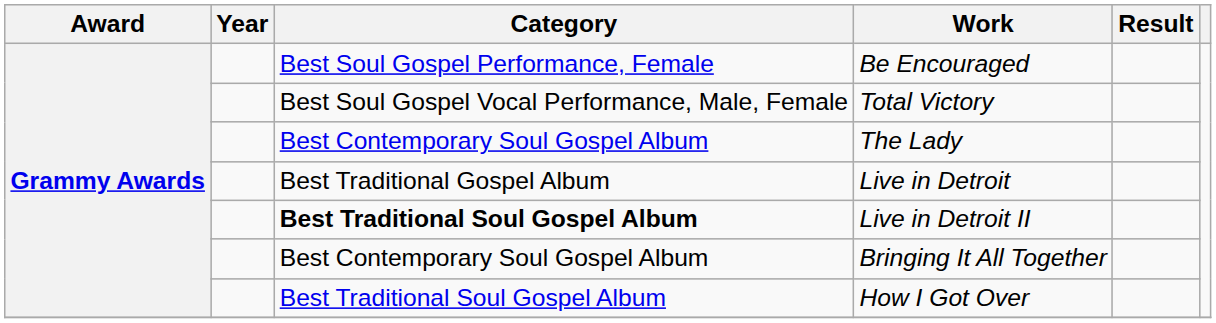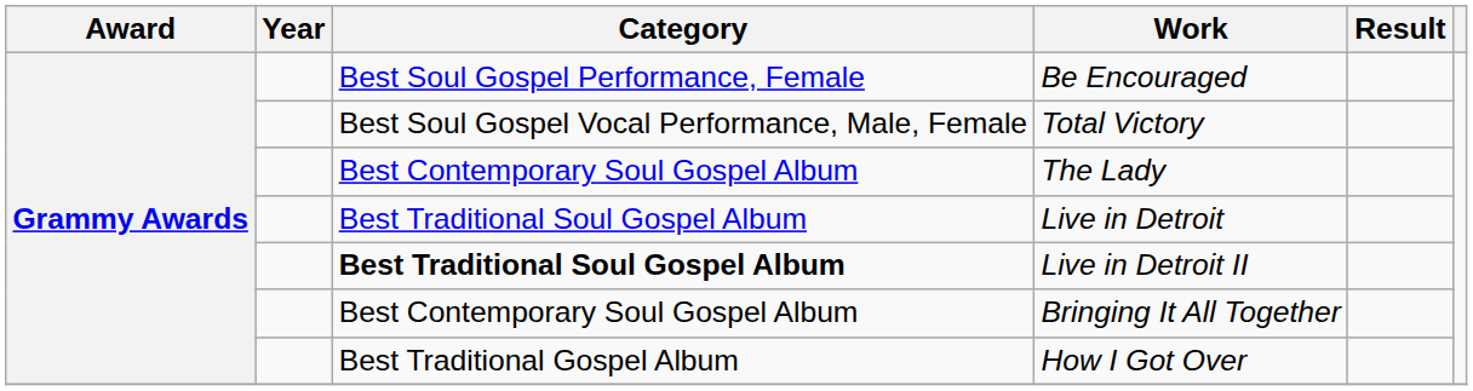Live in Detroit | Category: Best Traditional Gospel Album -> Best Traditional Soul Gospel Album
How I Got Over | Category: Best Traditional Soul Gospel Album -> Best Traditional Gospel Album
